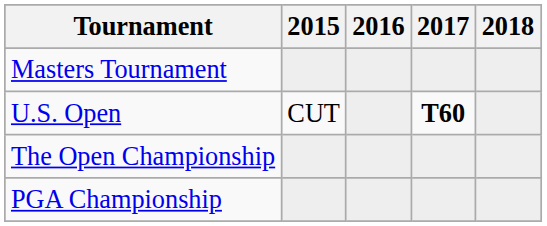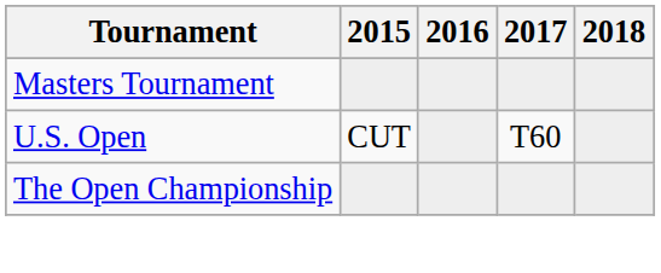U.S. Open | 2017: bold -> normal
- row: PGA Championship
